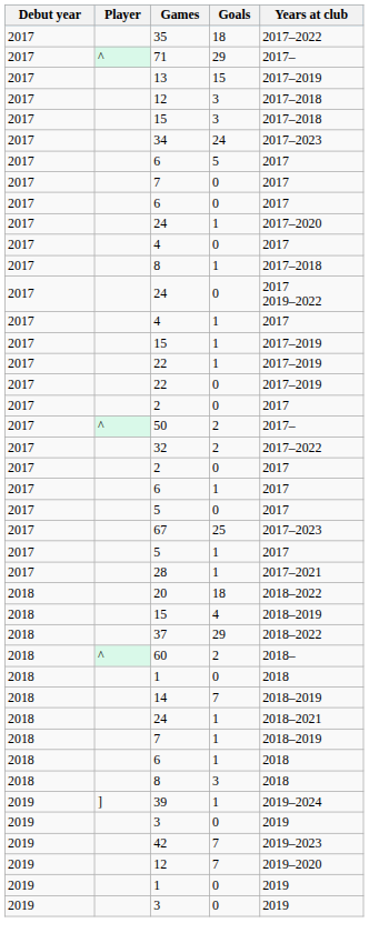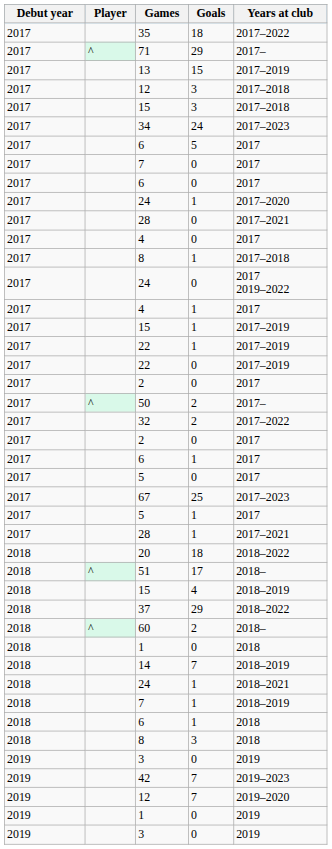+ row: 2017 | 28 | 0 | 2017–2021
+ row: 2018 | ^ | 51 | 17 | 2018–
- row: 2019 | ] | 39 | 1 | 2019–2024
